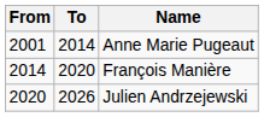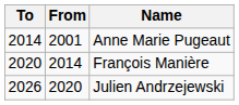columns swapped: From <-> To
